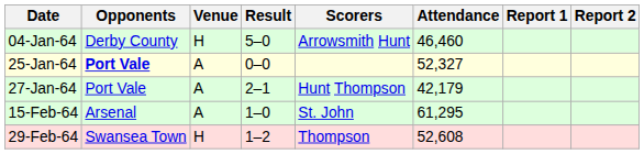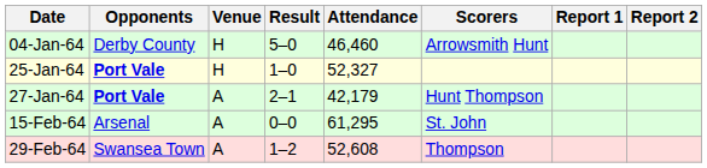columns swapped: Scorers <-> Attendance
25-Jan-64 | Venue: A -> H
25-Jan-64 | Result: 0–0 -> 1–0
27-Jan-64 | Opponents: normal -> bold
15-Feb-64 | Result: 1–0 -> 0–0
29-Feb-64 | Venue: H -> A
